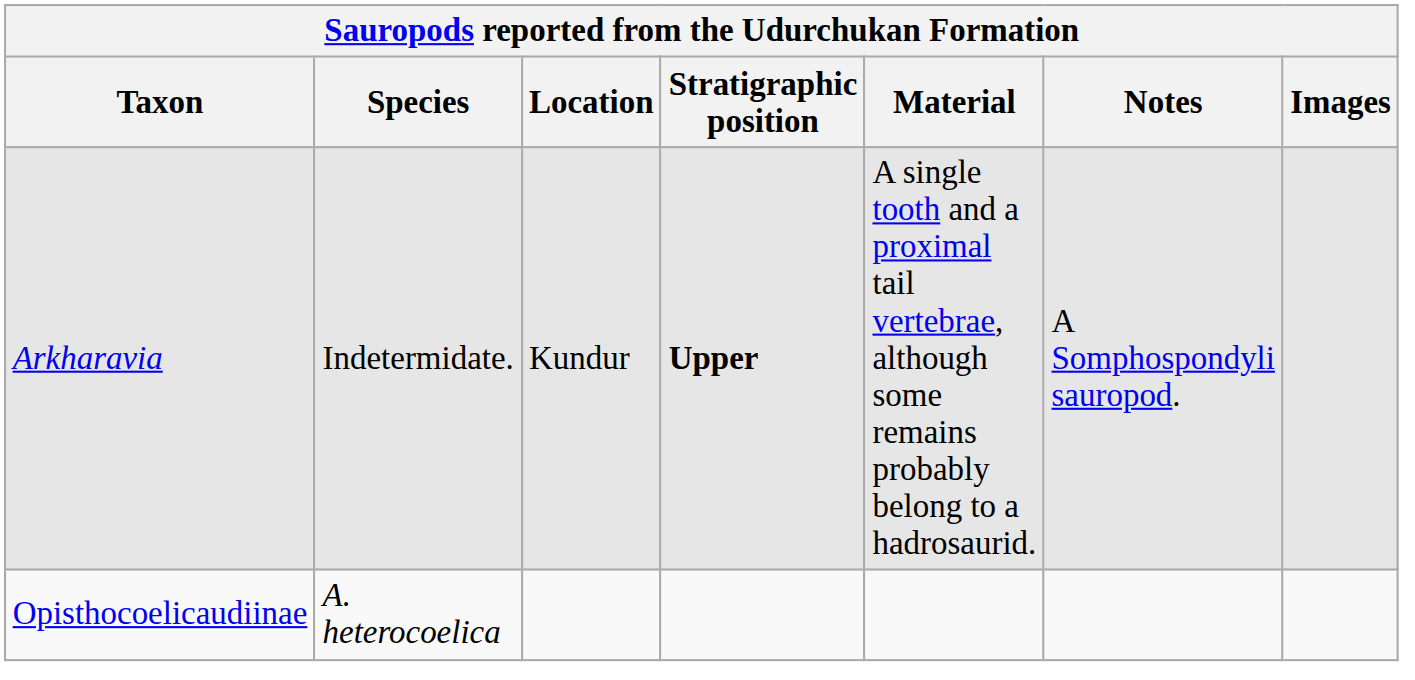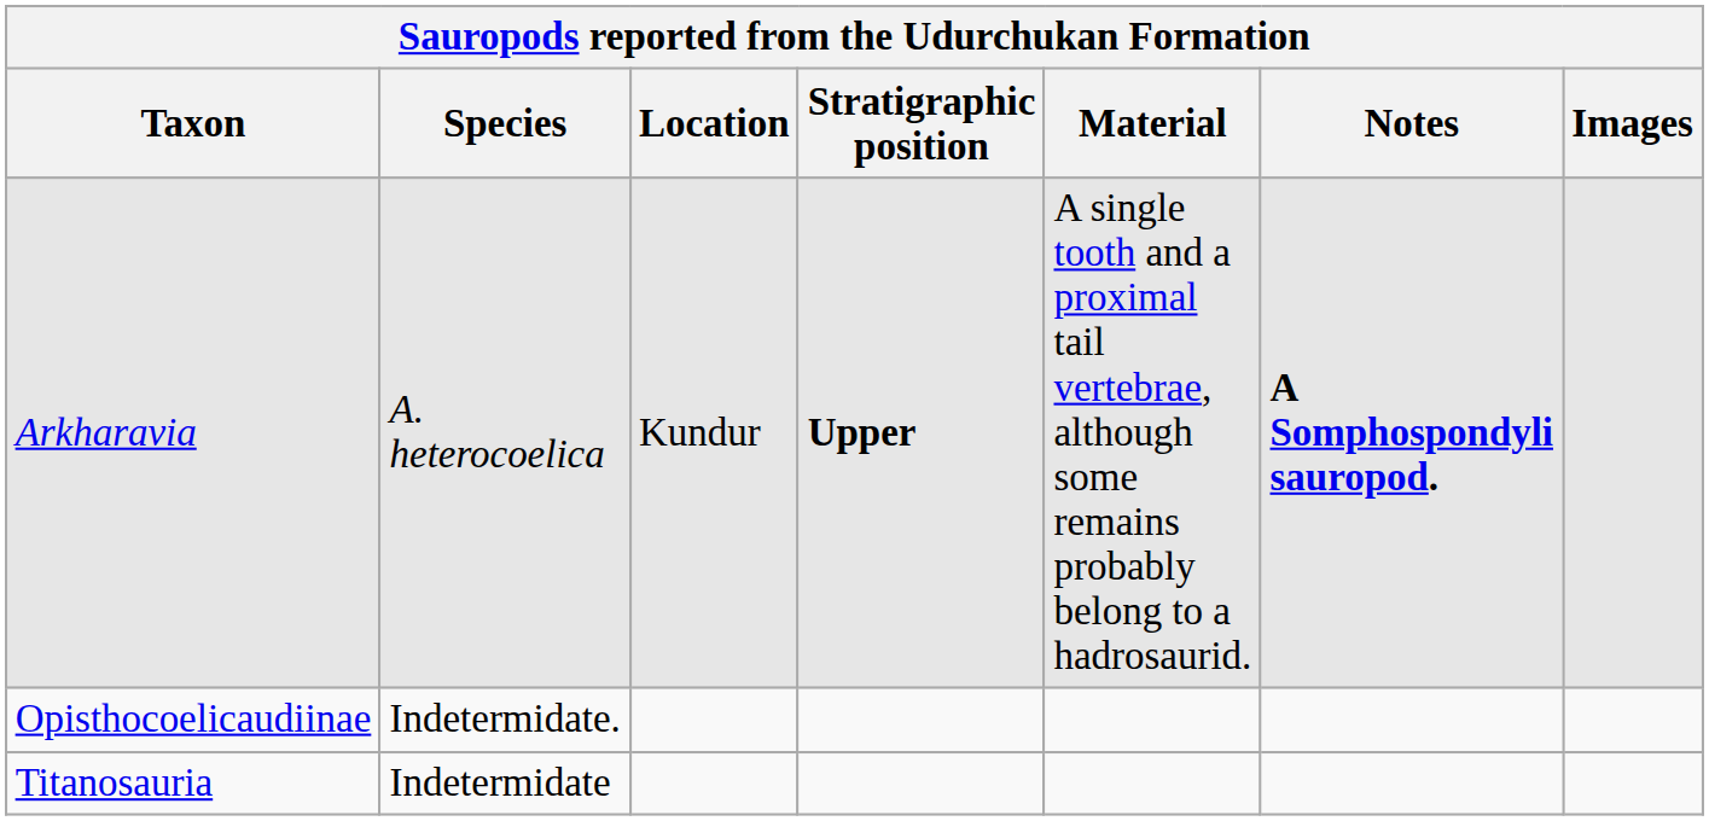Arkharavia | Species: Indetermidate. -> A. heterocoelica
Arkharavia | Notes: normal -> bold
Opisthocoelicaudiinae | Species: A. heterocoelica -> Indetermidate.
+ row: Titanosauria | Indetermidate
